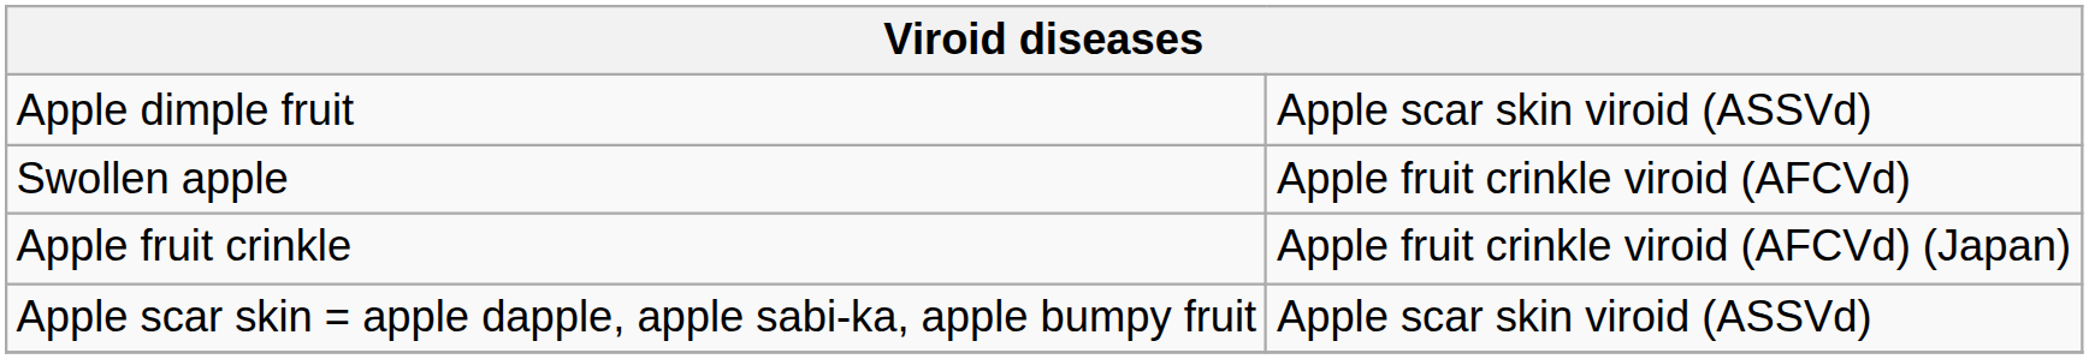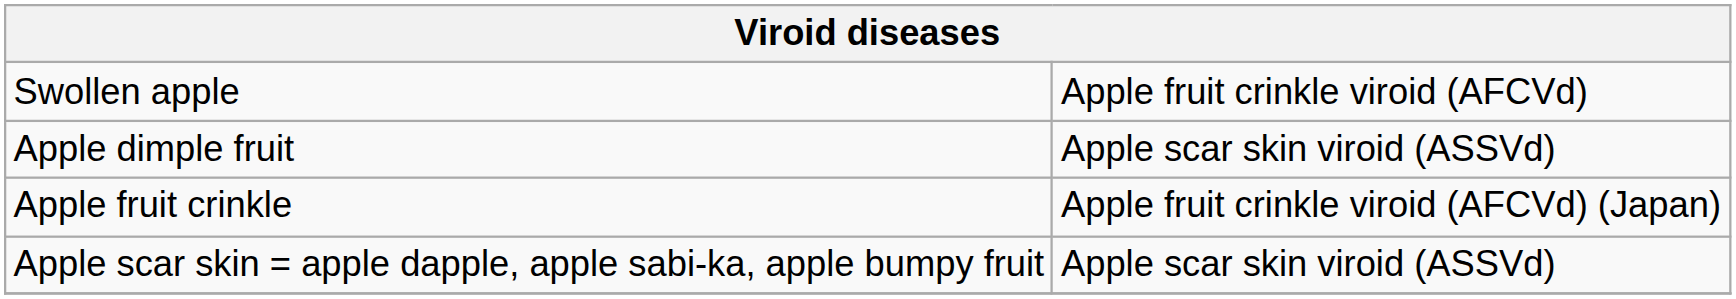rows swapped: Swollen apple <-> Apple dimple fruit
